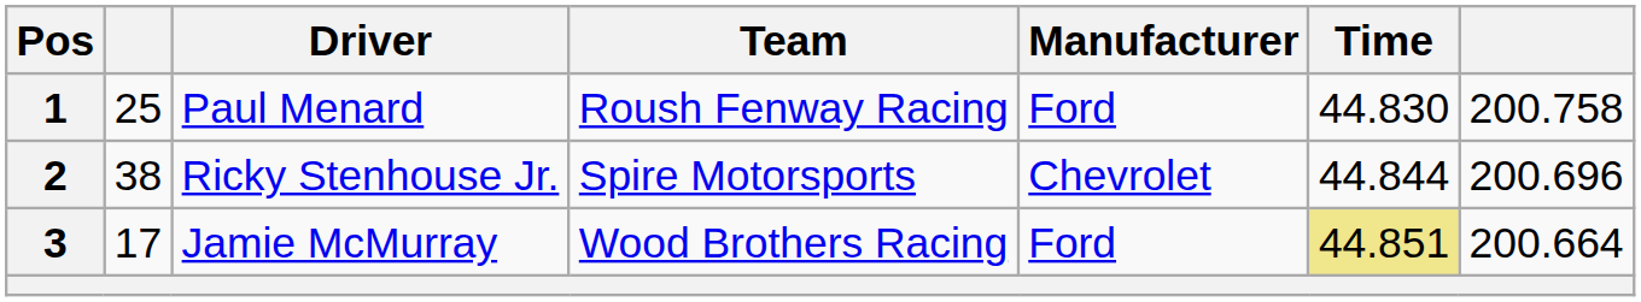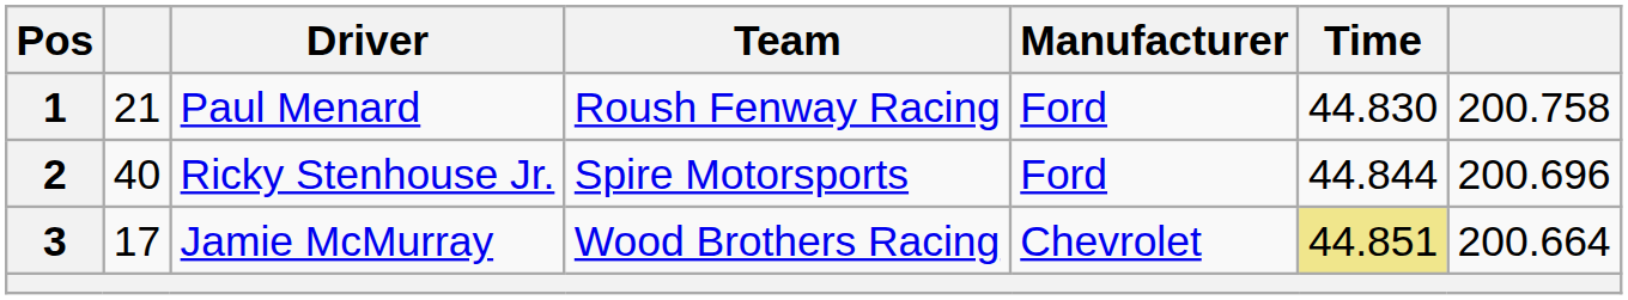1 | column 2: 25 -> 21
2 | column 2: 38 -> 40
2 | Manufacturer: Chevrolet -> Ford
3 | Manufacturer: Ford -> Chevrolet
